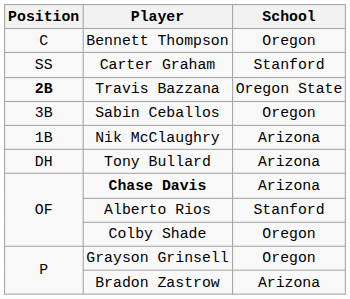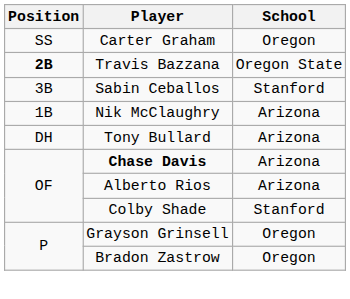- row: C | Bennett Thompson | Oregon
Carter Graham | School: Stanford -> Oregon
Sabin Ceballos | School: Oregon -> Stanford
Alberto Rios | School: Stanford -> Arizona
Colby Shade | School: Oregon -> Stanford
Bradon Zastrow | School: Arizona -> Oregon
